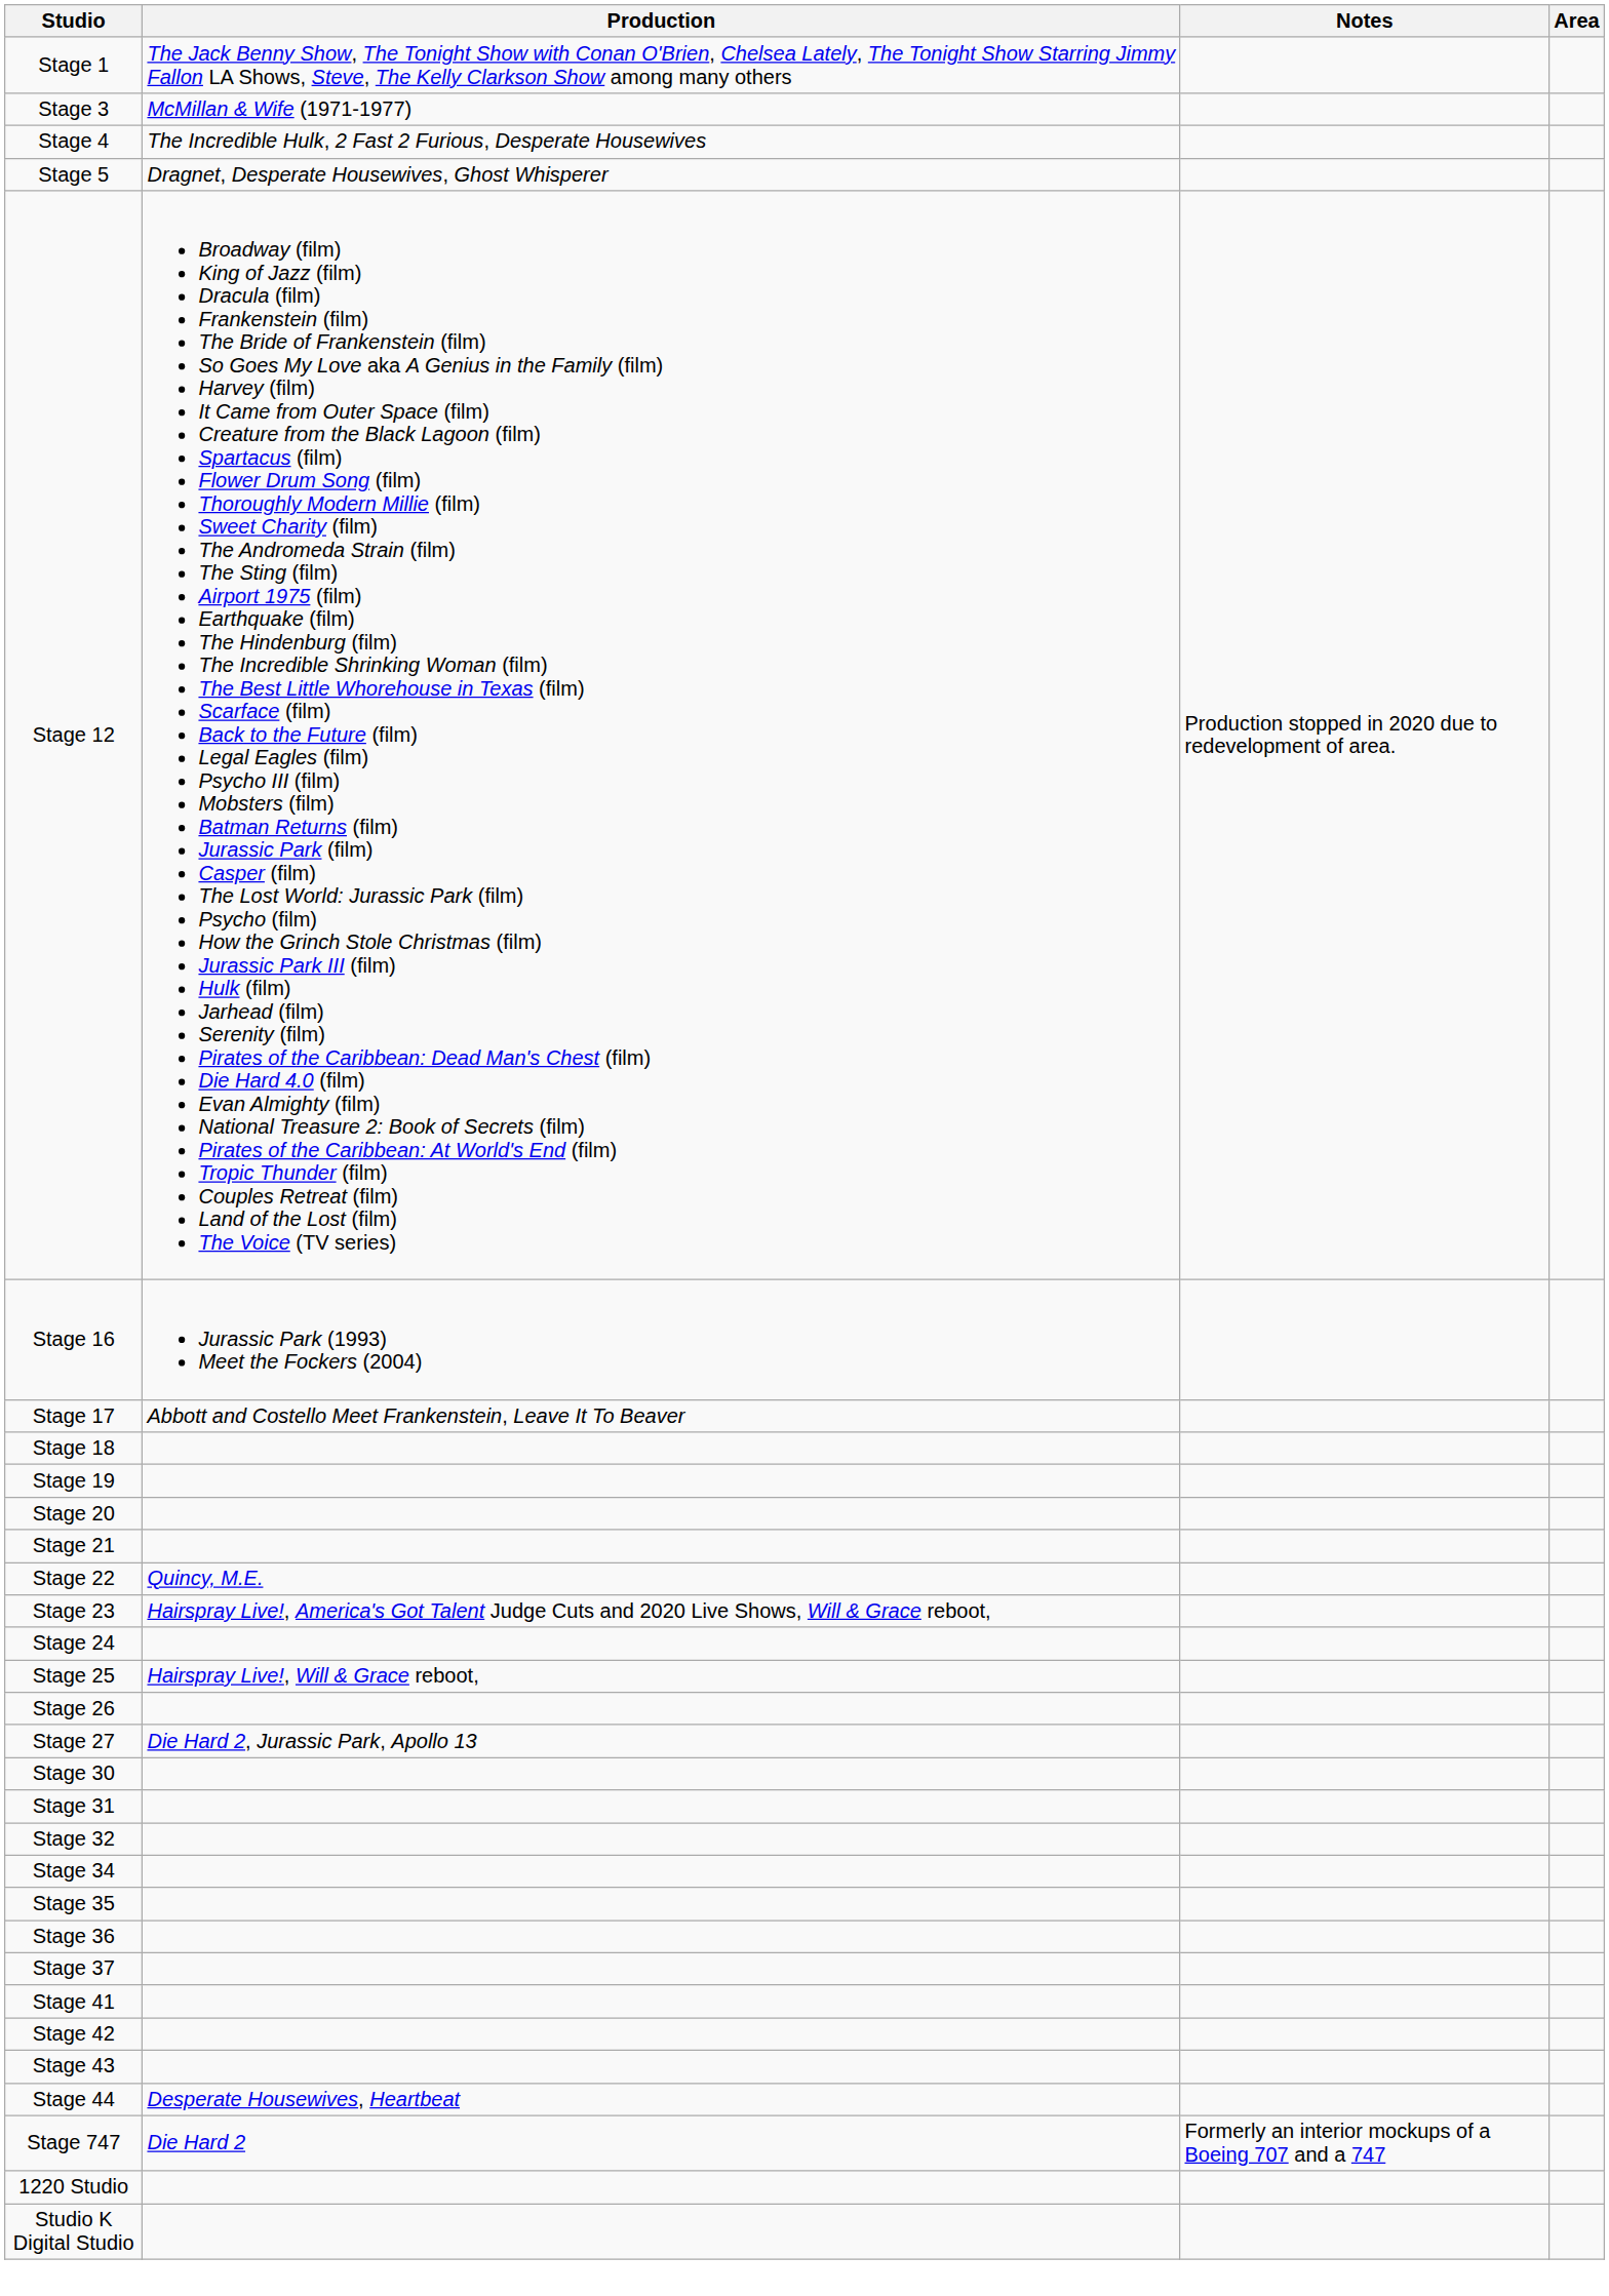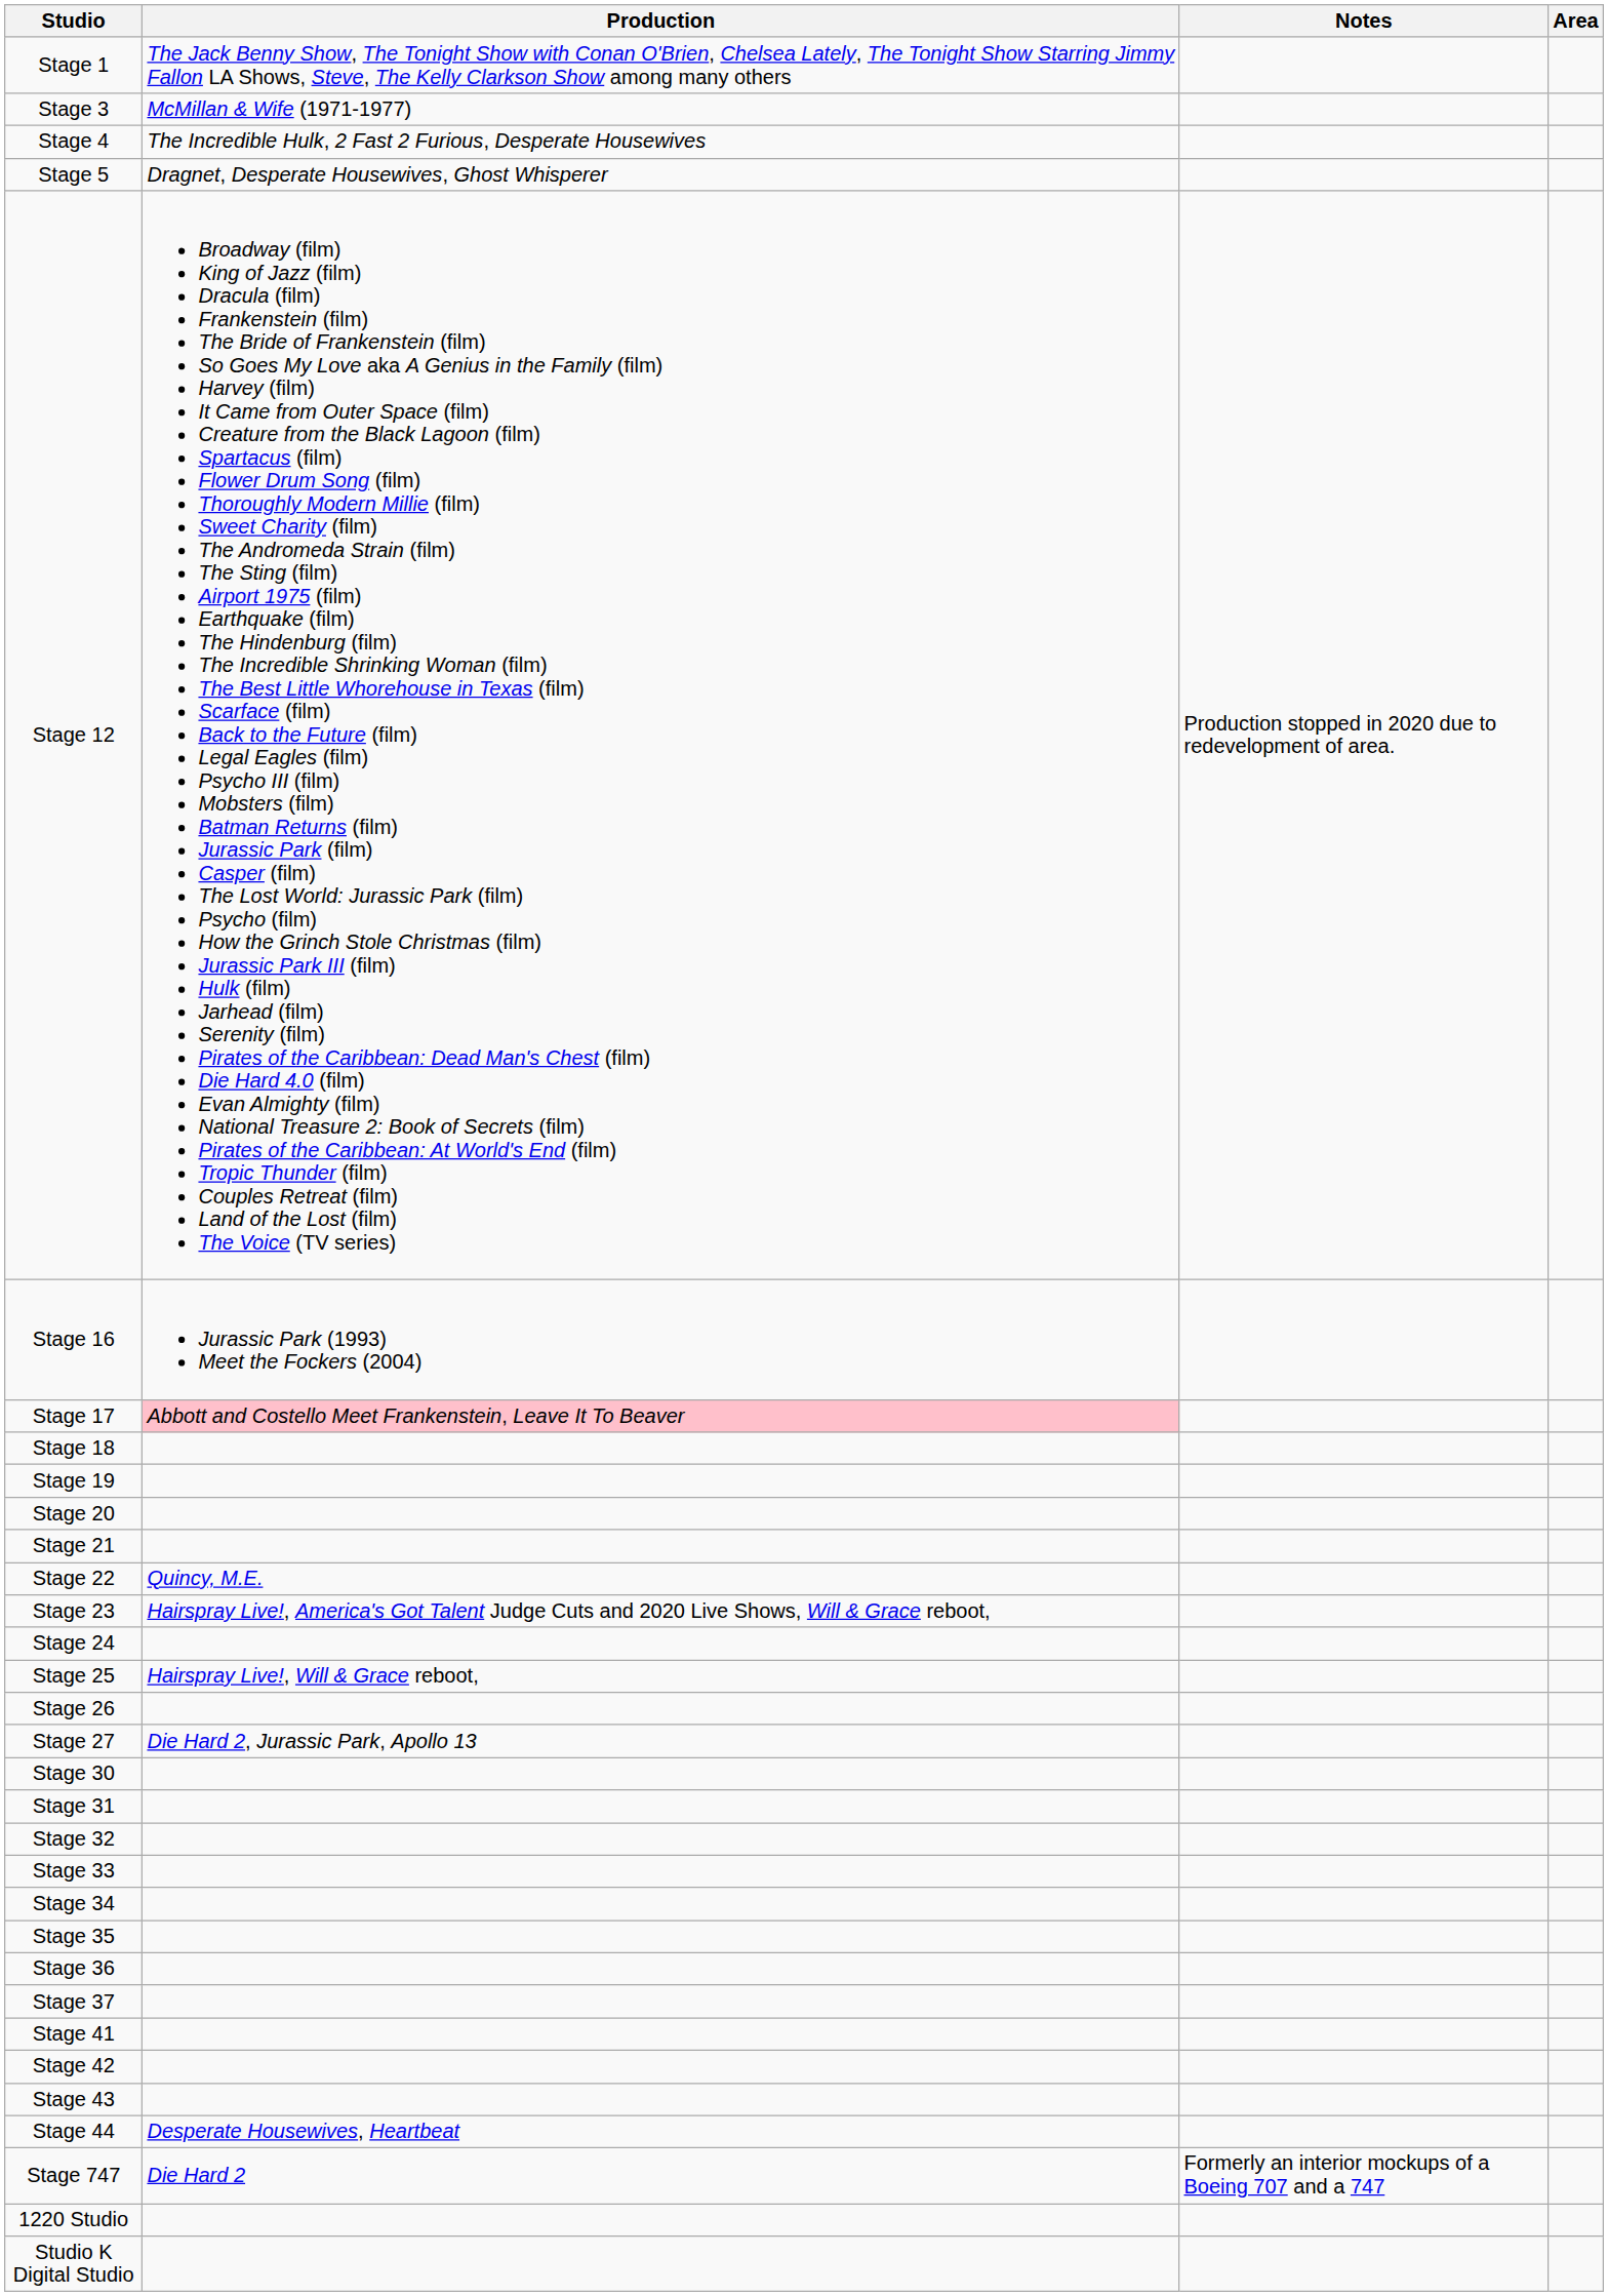Stage 17 | Production: no background -> pink background
+ row: Stage 33
